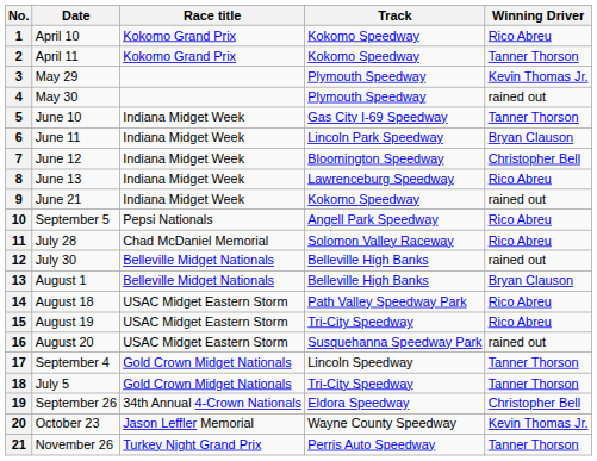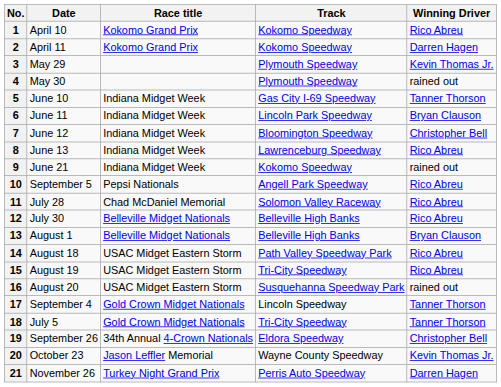2 | Winning Driver: Tanner Thorson -> Darren Hagen
12 | Winning Driver: rained out -> Rico Abreu
21 | Winning Driver: Tanner Thorson -> Darren Hagen
